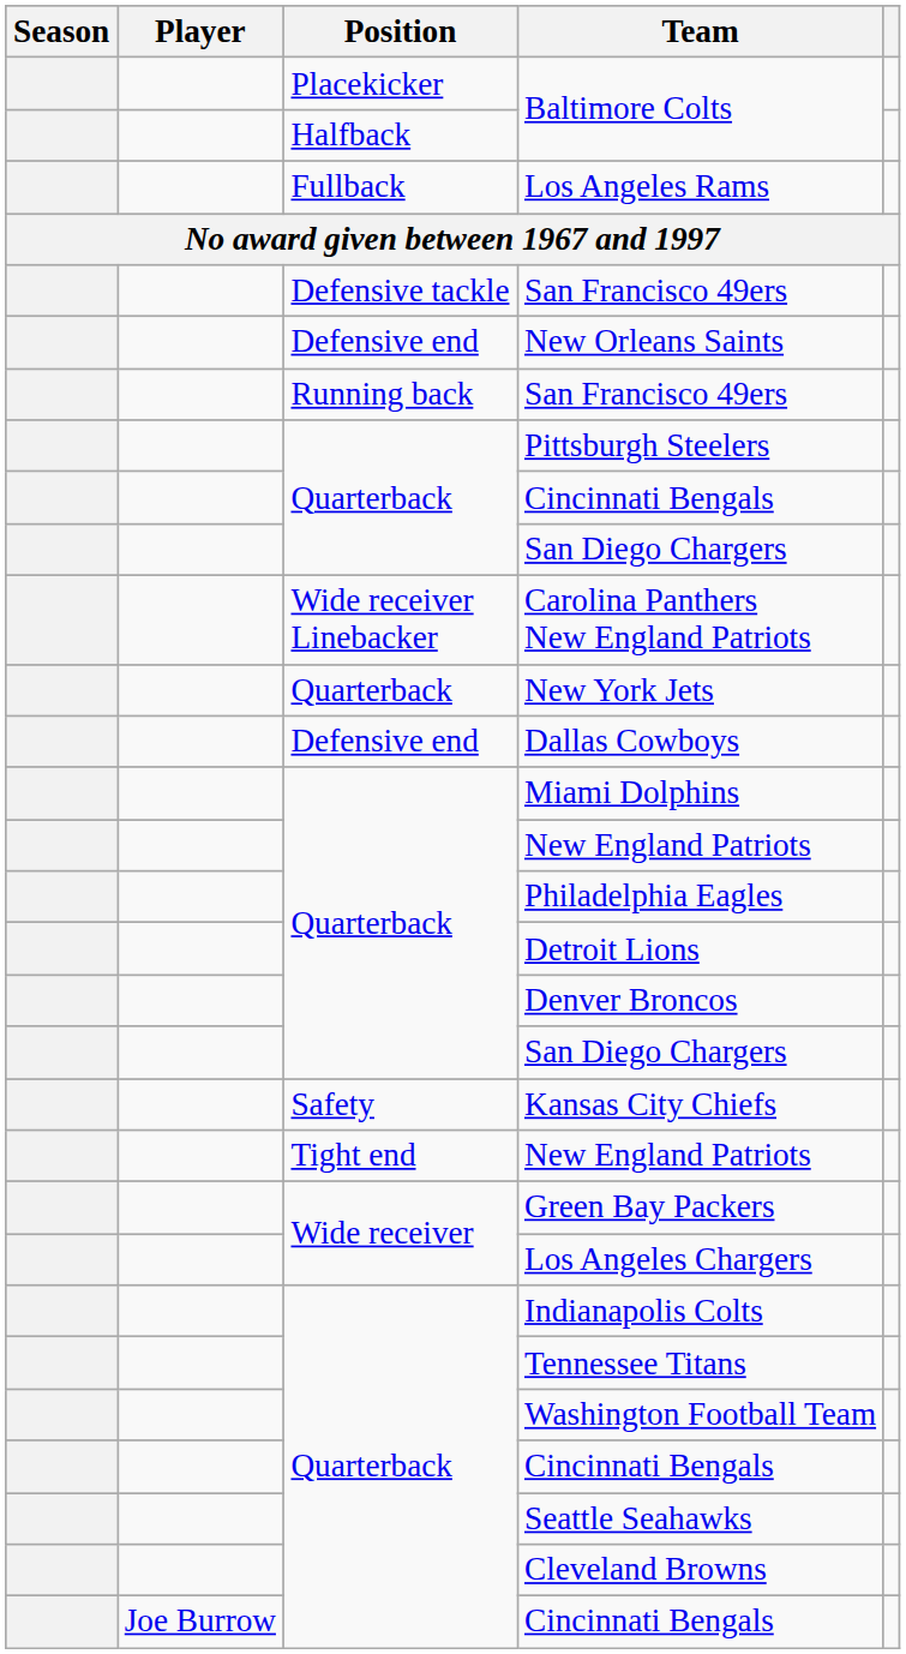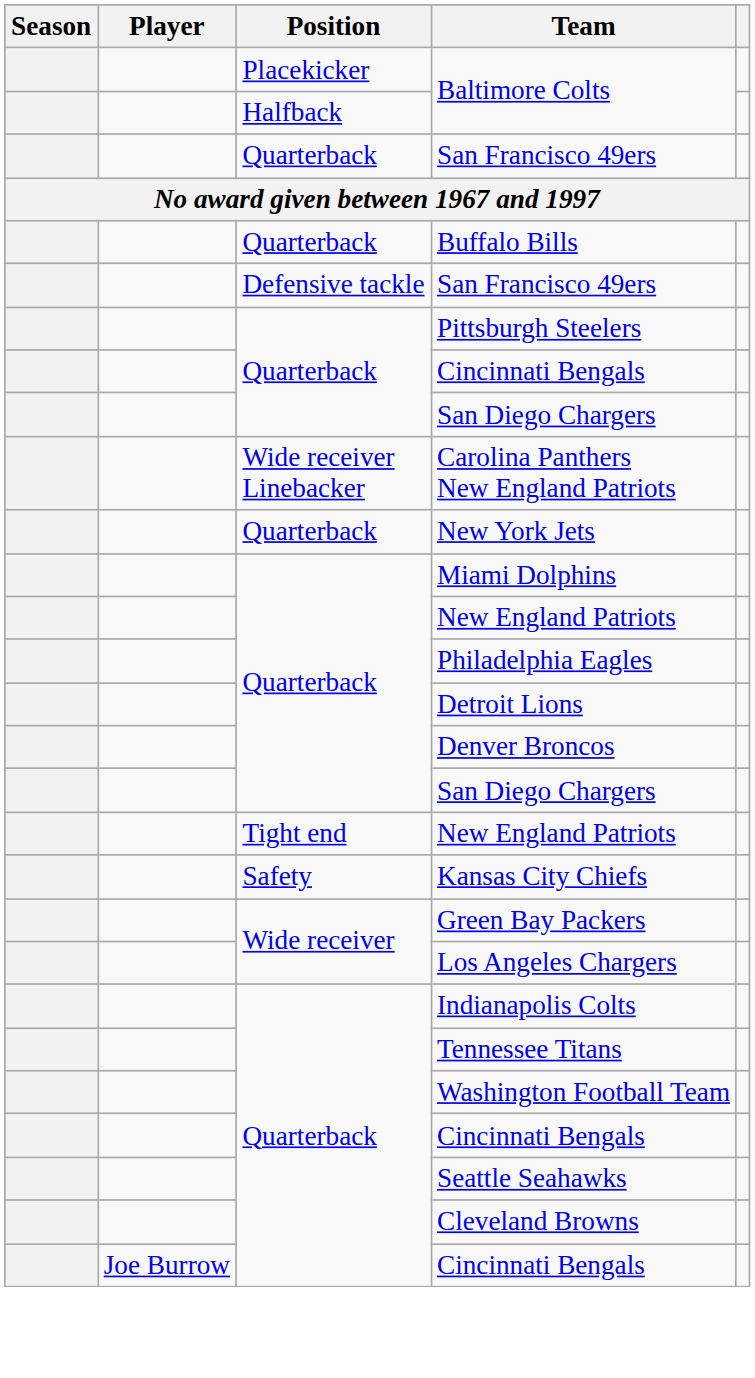+ row: Quarterback | San Francisco 49ers
- row: Fullback | Los Angeles Rams
+ row: Quarterback | Buffalo Bills
- row: Defensive end | New Orleans Saints
- row: Running back | San Francisco 49ers
- row: Defensive end | Dallas Cowboys
rows swapped: Tight end / New England Patriots <-> Kansas City Chiefs
